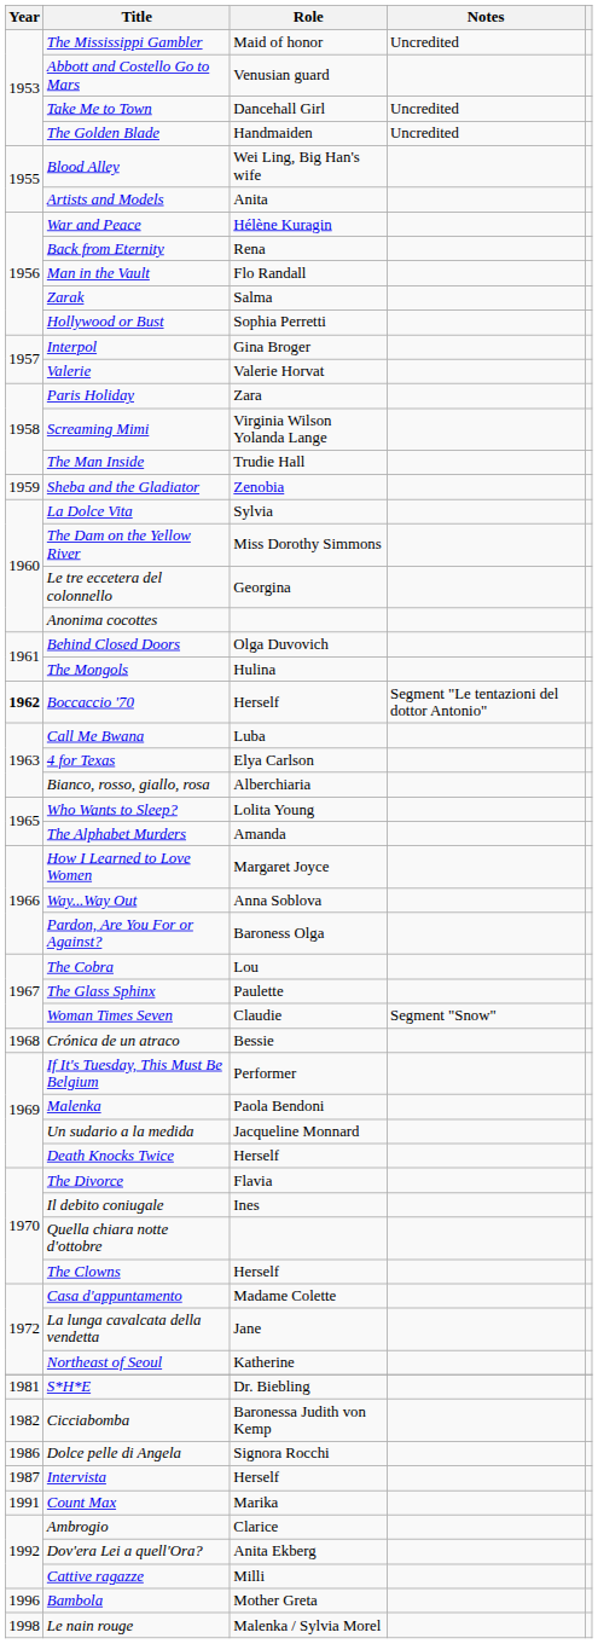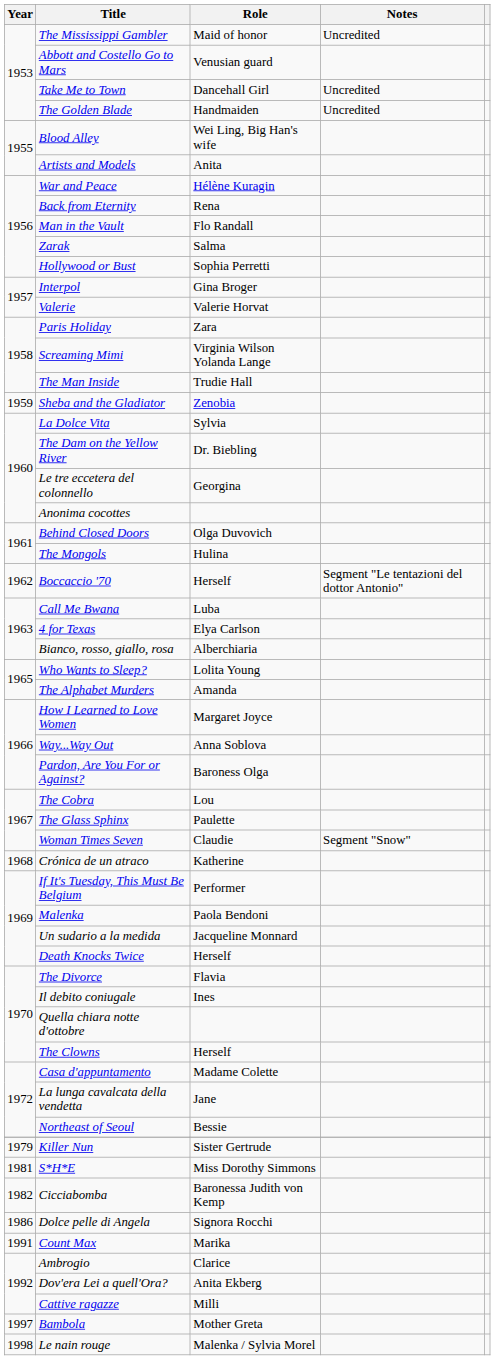The Dam on the Yellow River | Role: Miss Dorothy Simmons -> Dr. Biebling
Boccaccio '70 | Year: bold -> normal
Crónica de un atraco | Role: Bessie -> Katherine
Northeast of Seoul | Role: Katherine -> Bessie
+ row: 1979 | Killer Nun | Sister Gertrude
S*H*E | Role: Dr. Biebling -> Miss Dorothy Simmons
- row: 1987 | Intervista | Herself
Bambola | Year: 1996 -> 1997
